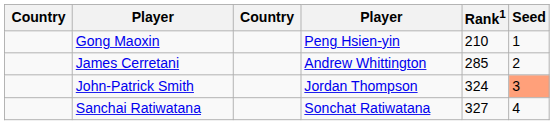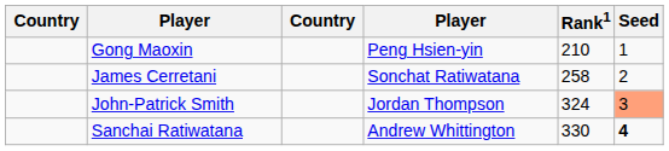James Cerretani | column 4: Andrew Whittington -> Sonchat Ratiwatana
James Cerretani | Rank1: 285 -> 258
Sanchai Ratiwatana | column 4: Sonchat Ratiwatana -> Andrew Whittington
Sanchai Ratiwatana | Rank1: 327 -> 330
Sanchai Ratiwatana | Seed: normal -> bold
